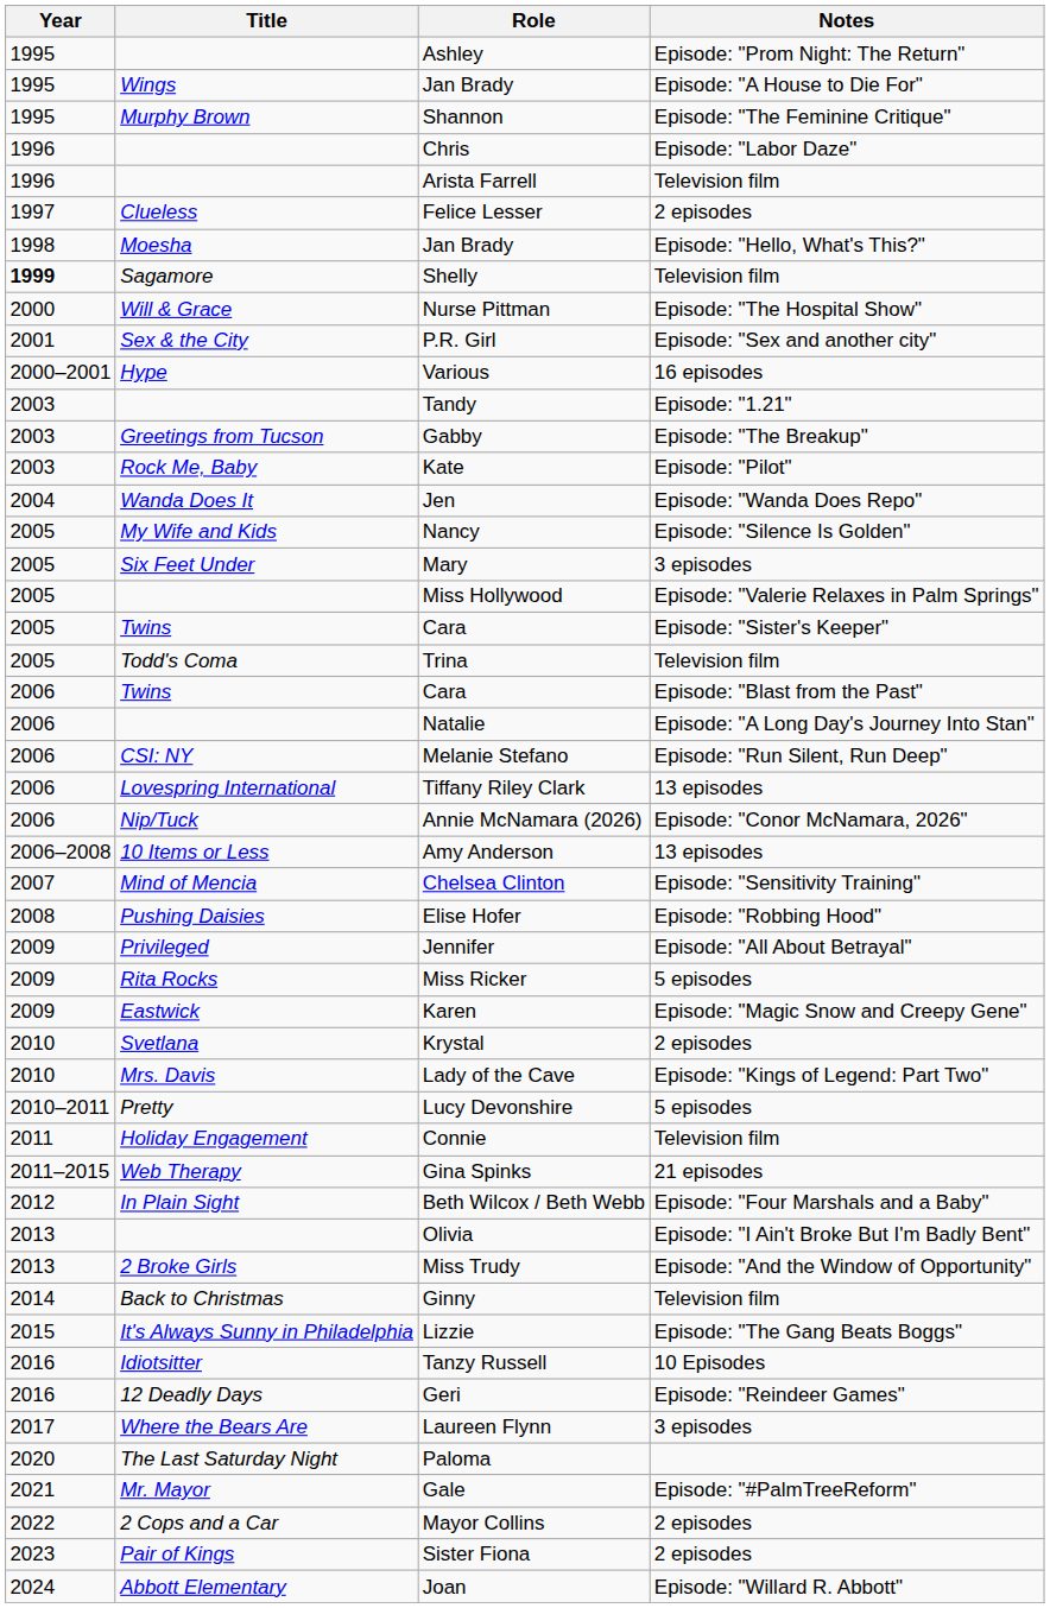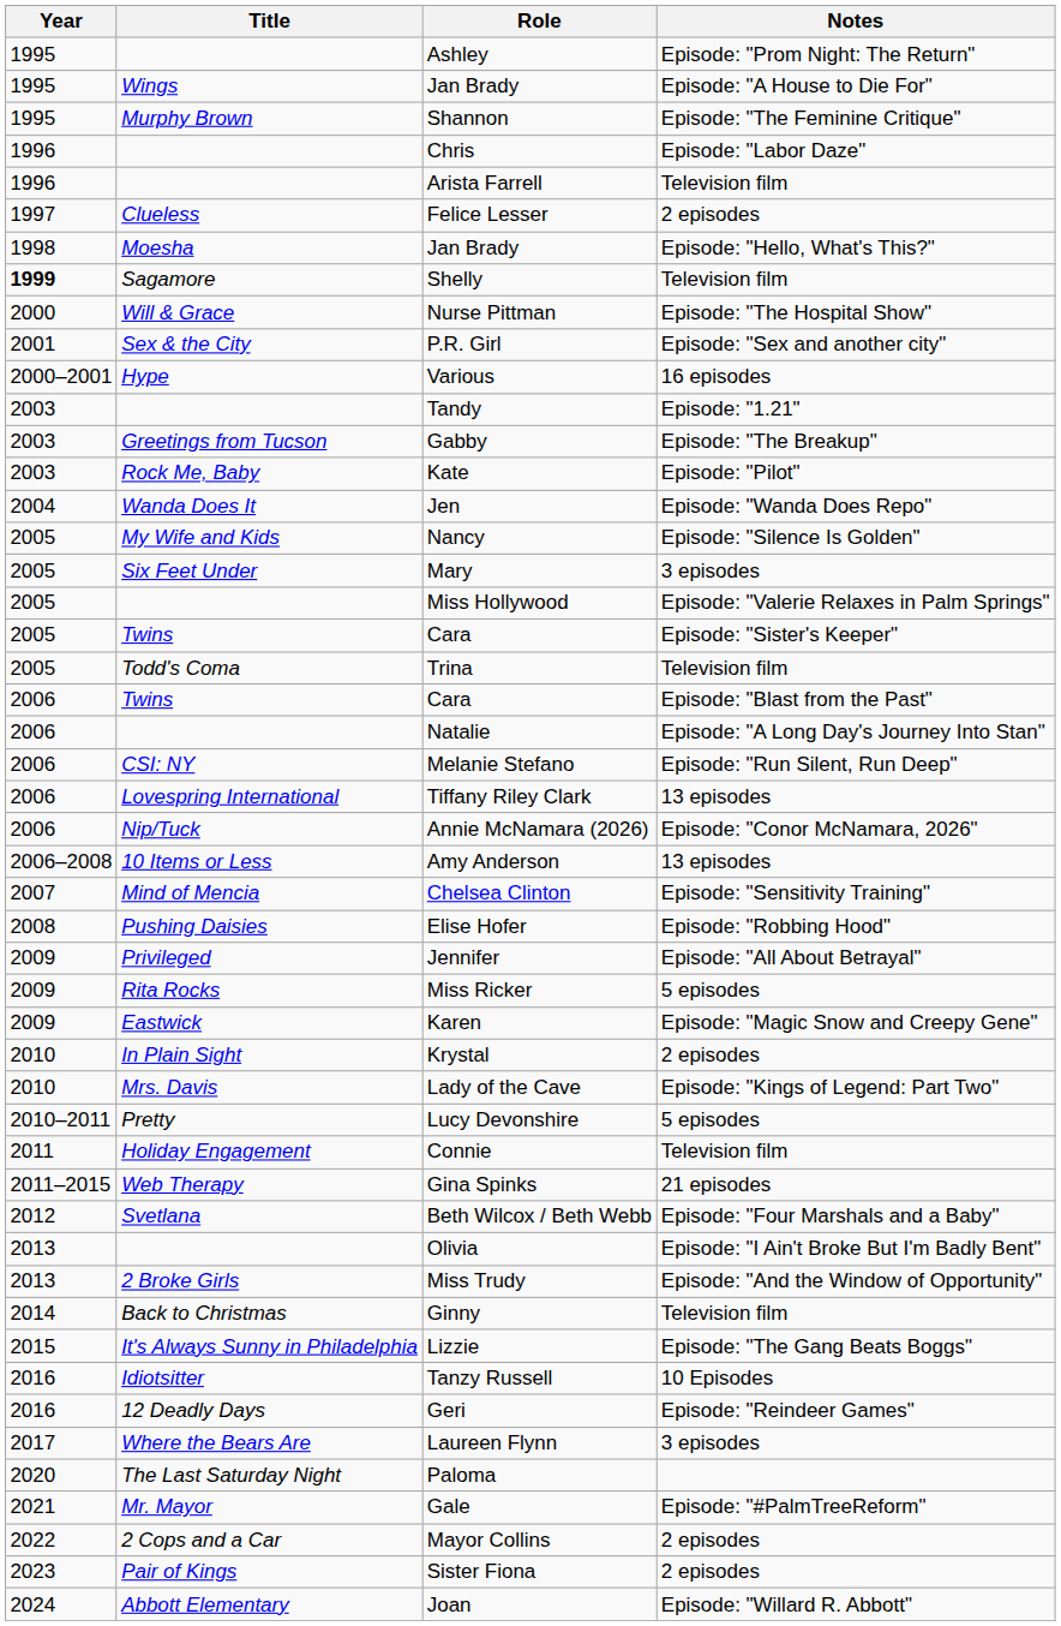Krystal | Title: Svetlana -> In Plain Sight
Beth Wilcox / Beth Webb | Title: In Plain Sight -> Svetlana
